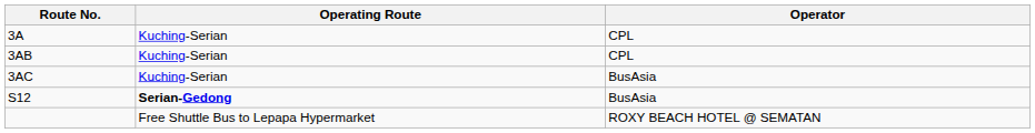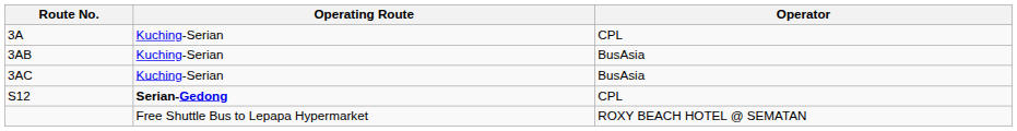3AB | Operator: CPL -> BusAsia
S12 | Operator: BusAsia -> CPL
